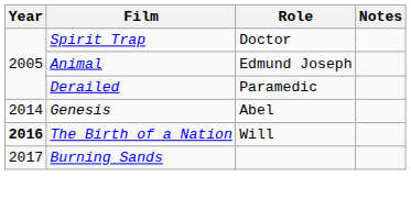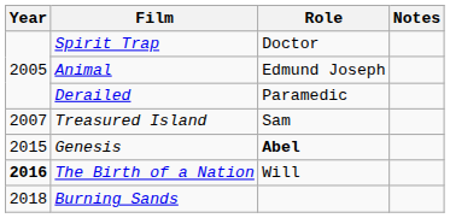+ row: 2007 | Treasured Island | Sam
Genesis | Year: 2014 -> 2015
Genesis | Role: normal -> bold
Burning Sands | Year: 2017 -> 2018
